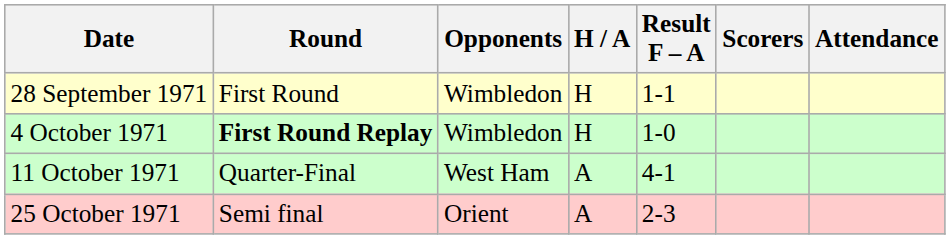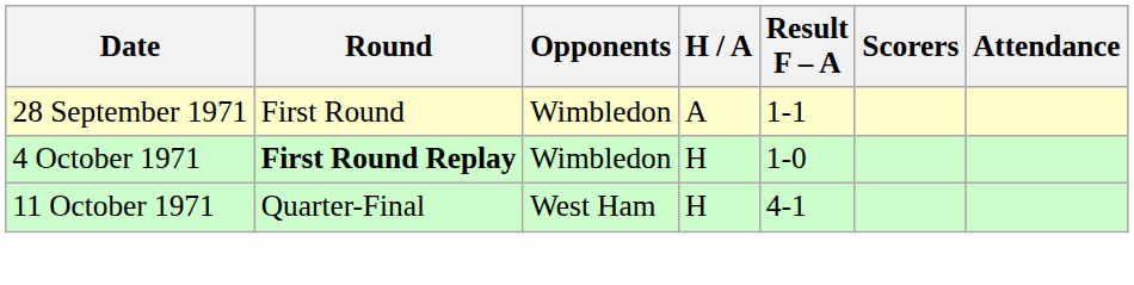28 September 1971 | H / A: H -> A
11 October 1971 | H / A: A -> H
- row: 25 October 1971 | Semi final | Orient | A | 2-3
